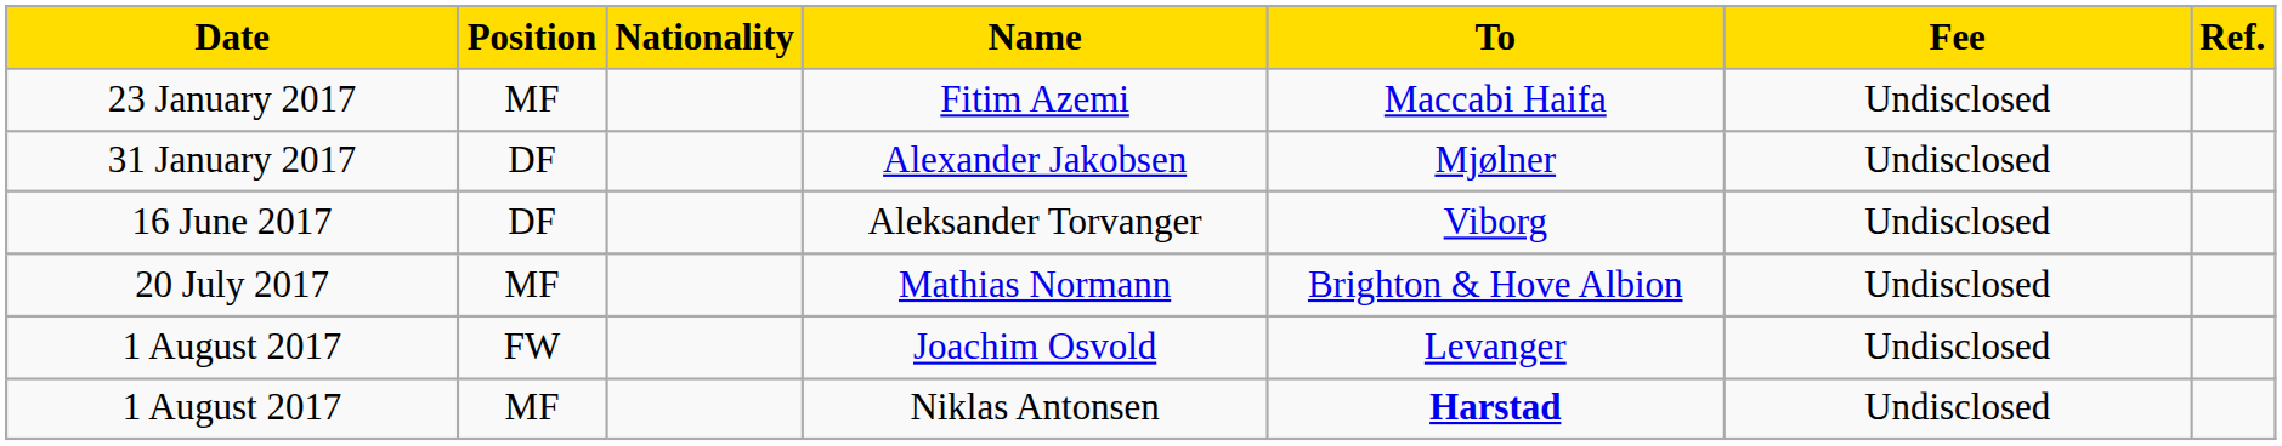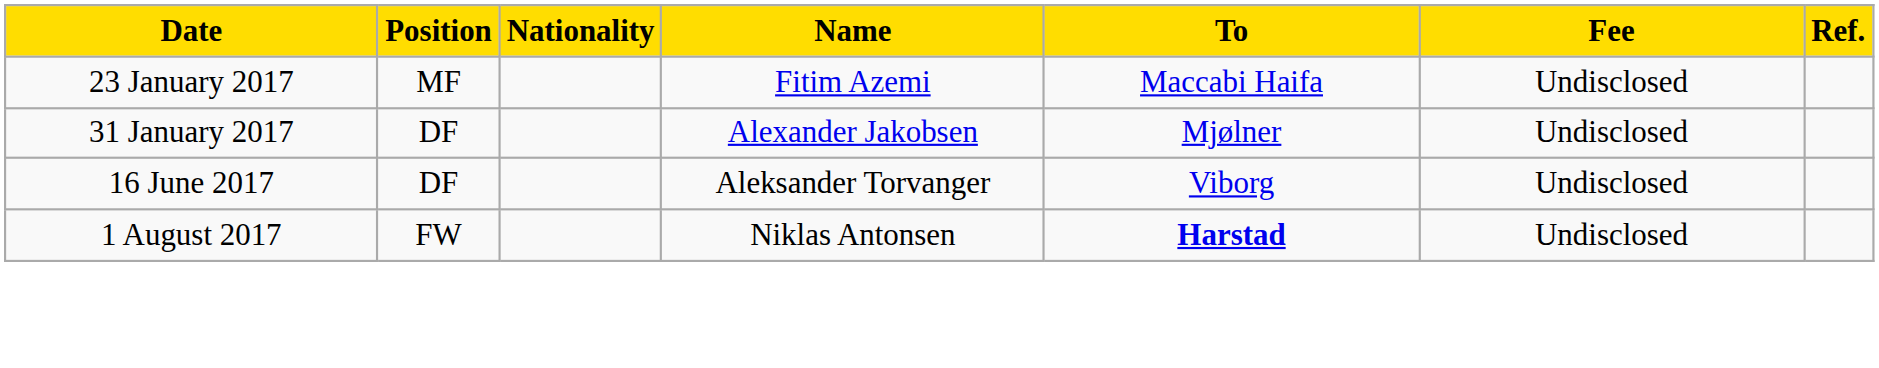- row: 20 July 2017 | MF | Mathias Normann | Brighton & Hove Albion | Undisclosed
- row: 1 August 2017 | FW | Joachim Osvold | Levanger | Undisclosed
Niklas Antonsen | Position: MF -> FW
